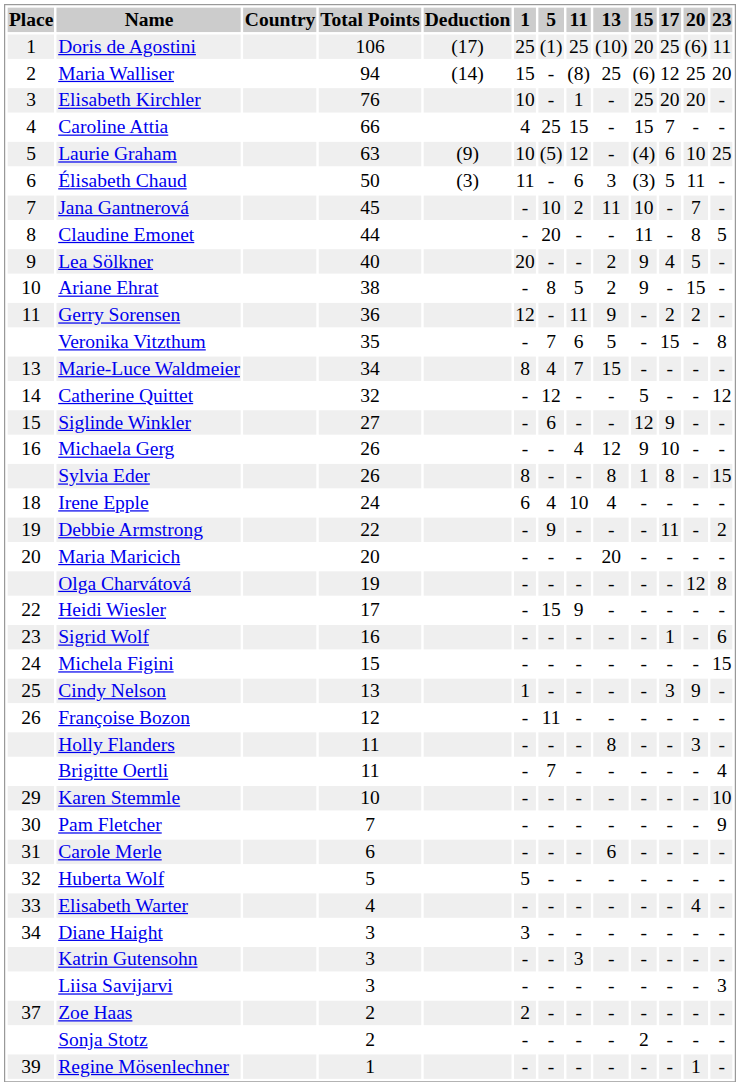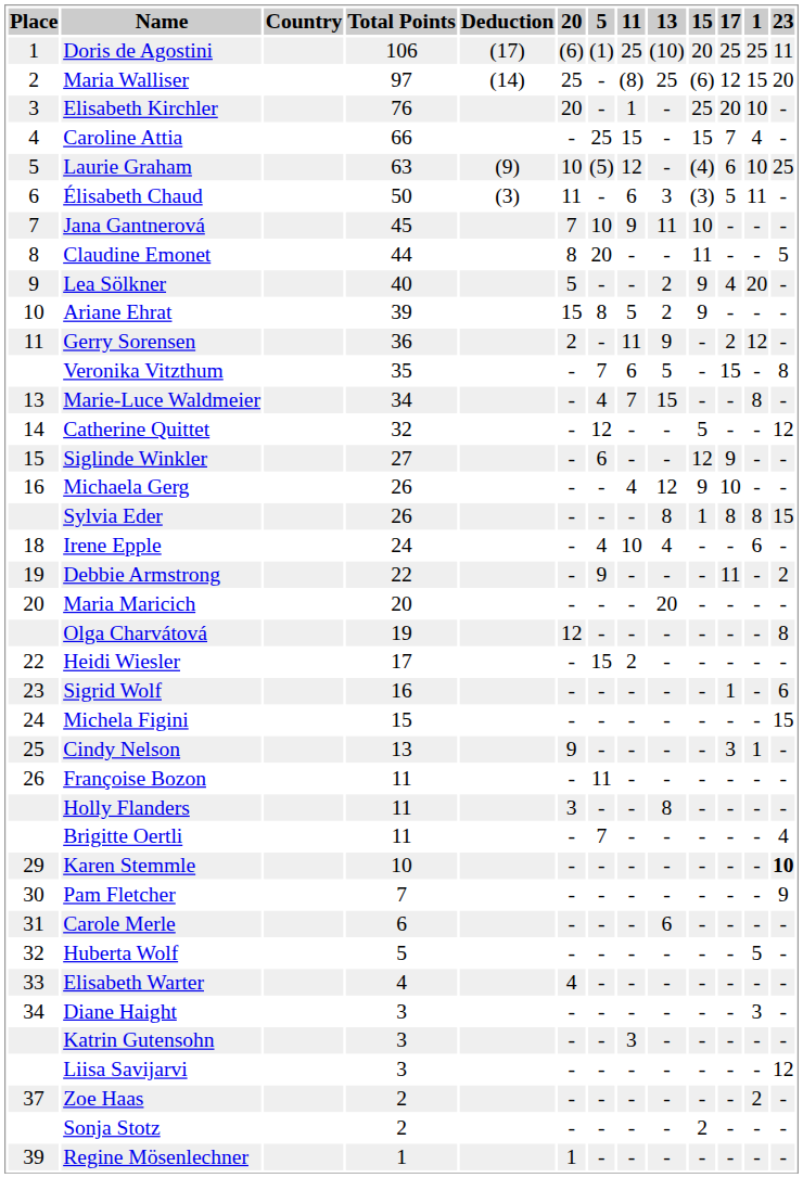columns swapped: 1 <-> 20
Maria Walliser | Total Points: 94 -> 97
Jana Gantnerová | 11: 2 -> 9
Ariane Ehrat | Total Points: 38 -> 39
Heidi Wiesler | 11: 9 -> 2
Françoise Bozon | Total Points: 12 -> 11
Karen Stemmle | 23: normal -> bold
Liisa Savijarvi | 23: 3 -> 12
